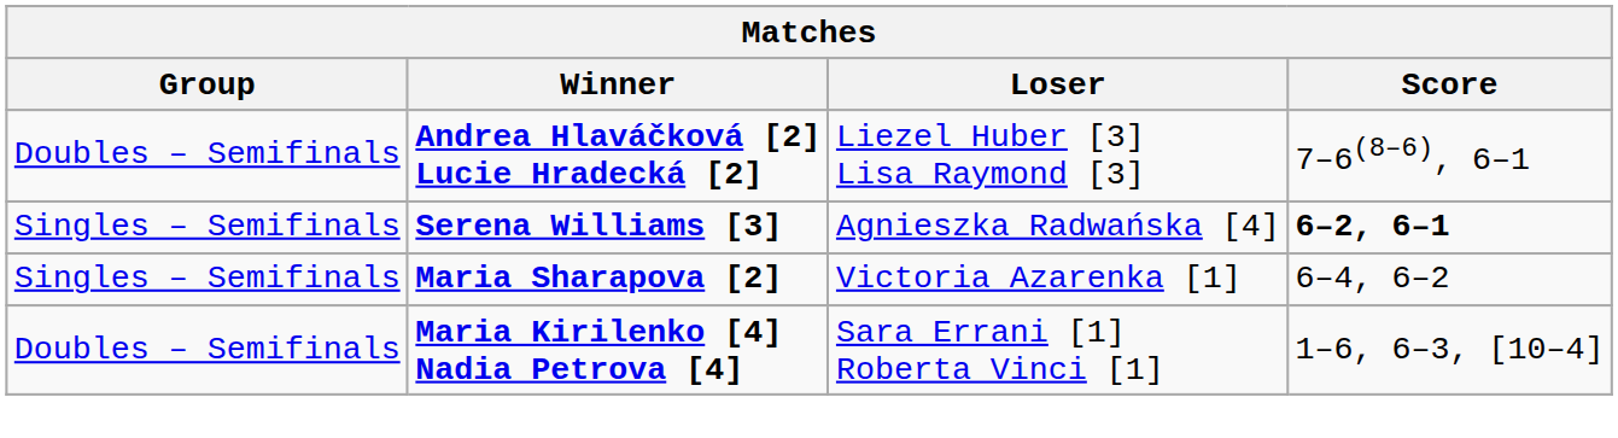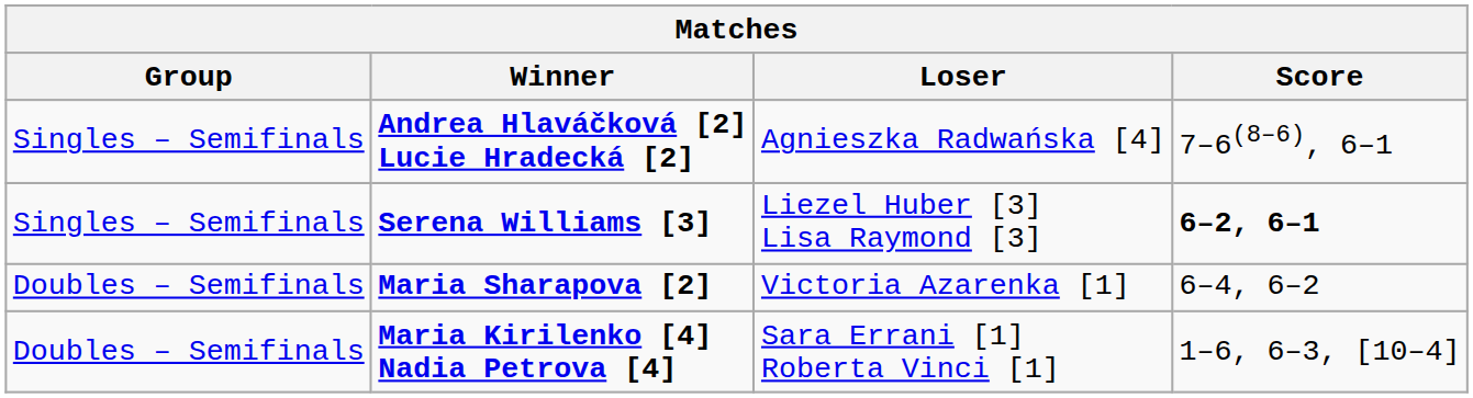Andrea Hlaváčková [2] Lucie Hradecká [2] | Group: Doubles – Semifinals -> Singles – Semifinals
Andrea Hlaváčková [2] Lucie Hradecká [2] | Loser: Liezel Huber [3] Lisa Raymond [3] -> Agnieszka Radwańska [4]
Serena Williams [3] | Loser: Agnieszka Radwańska [4] -> Liezel Huber [3] Lisa Raymond [3]
Maria Sharapova [2] | Group: Singles – Semifinals -> Doubles – Semifinals
